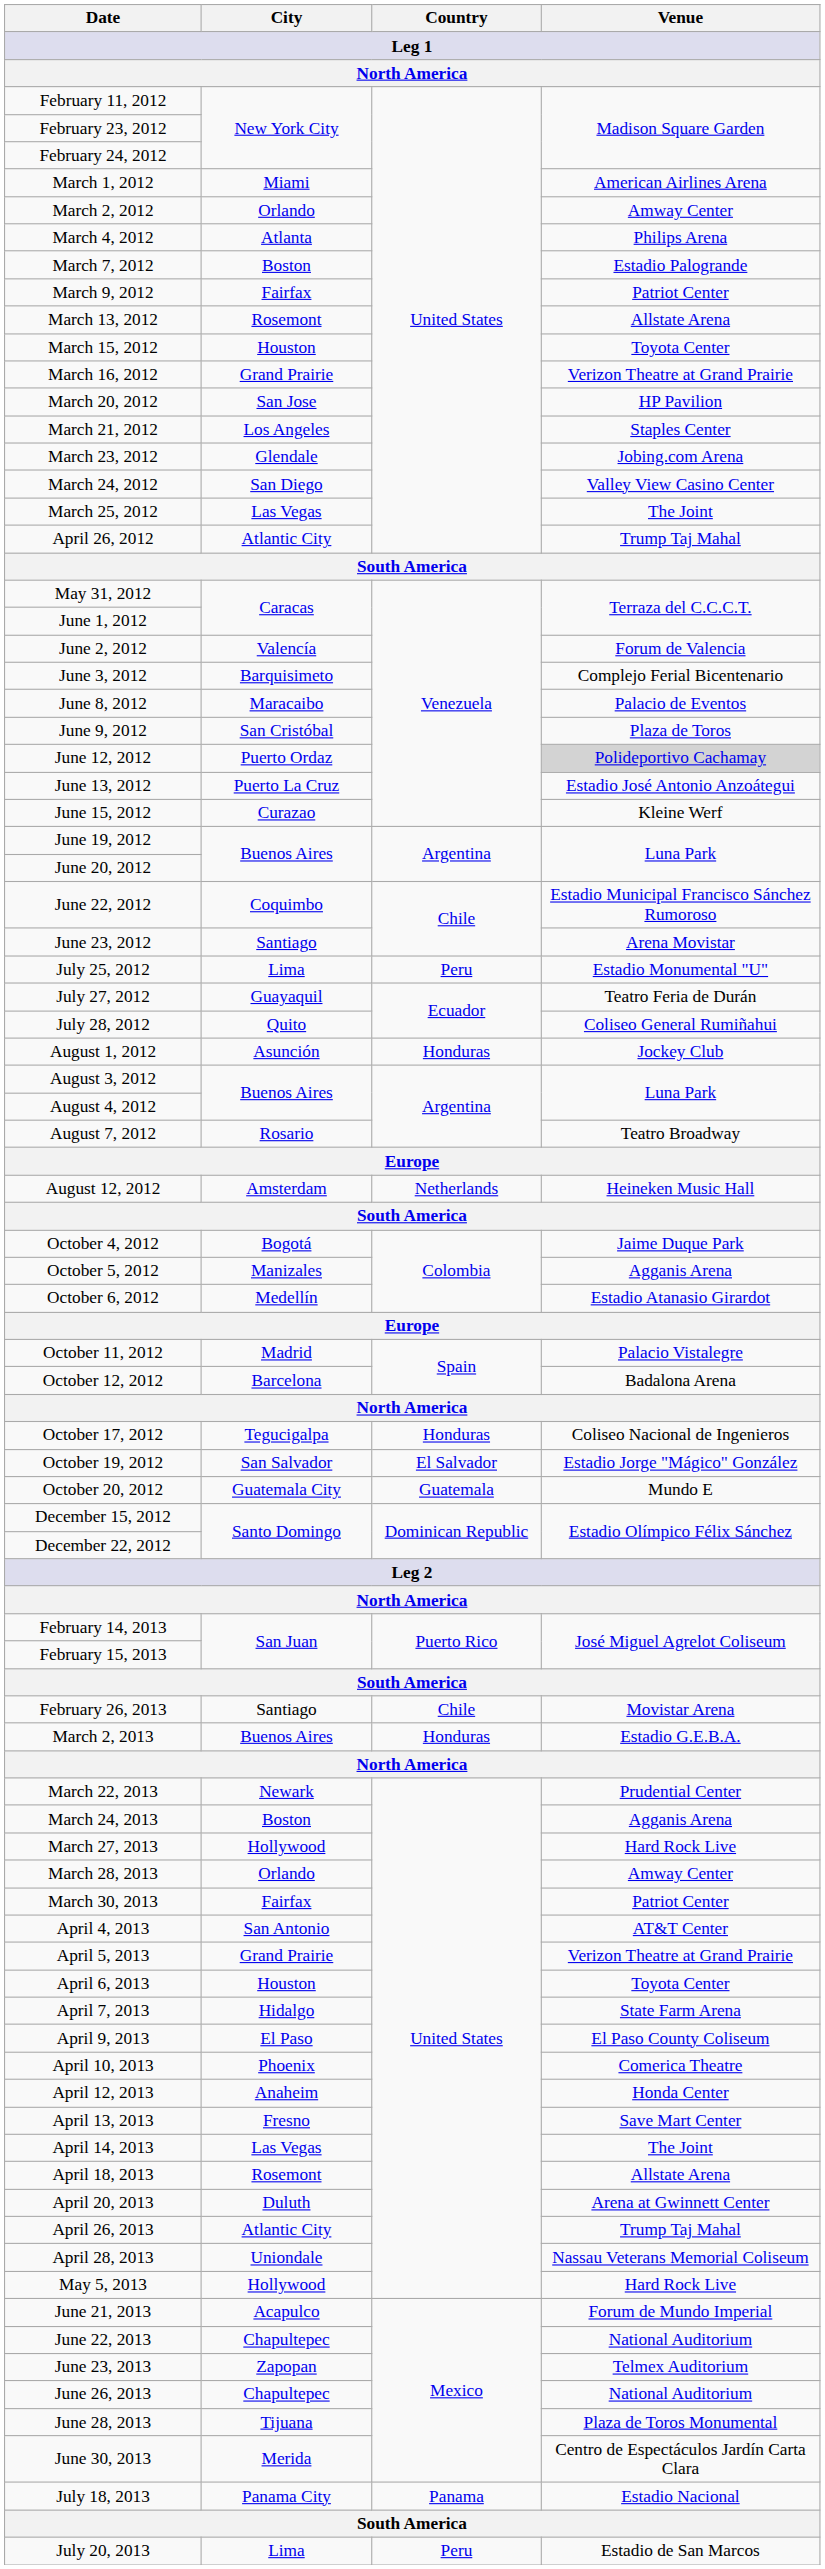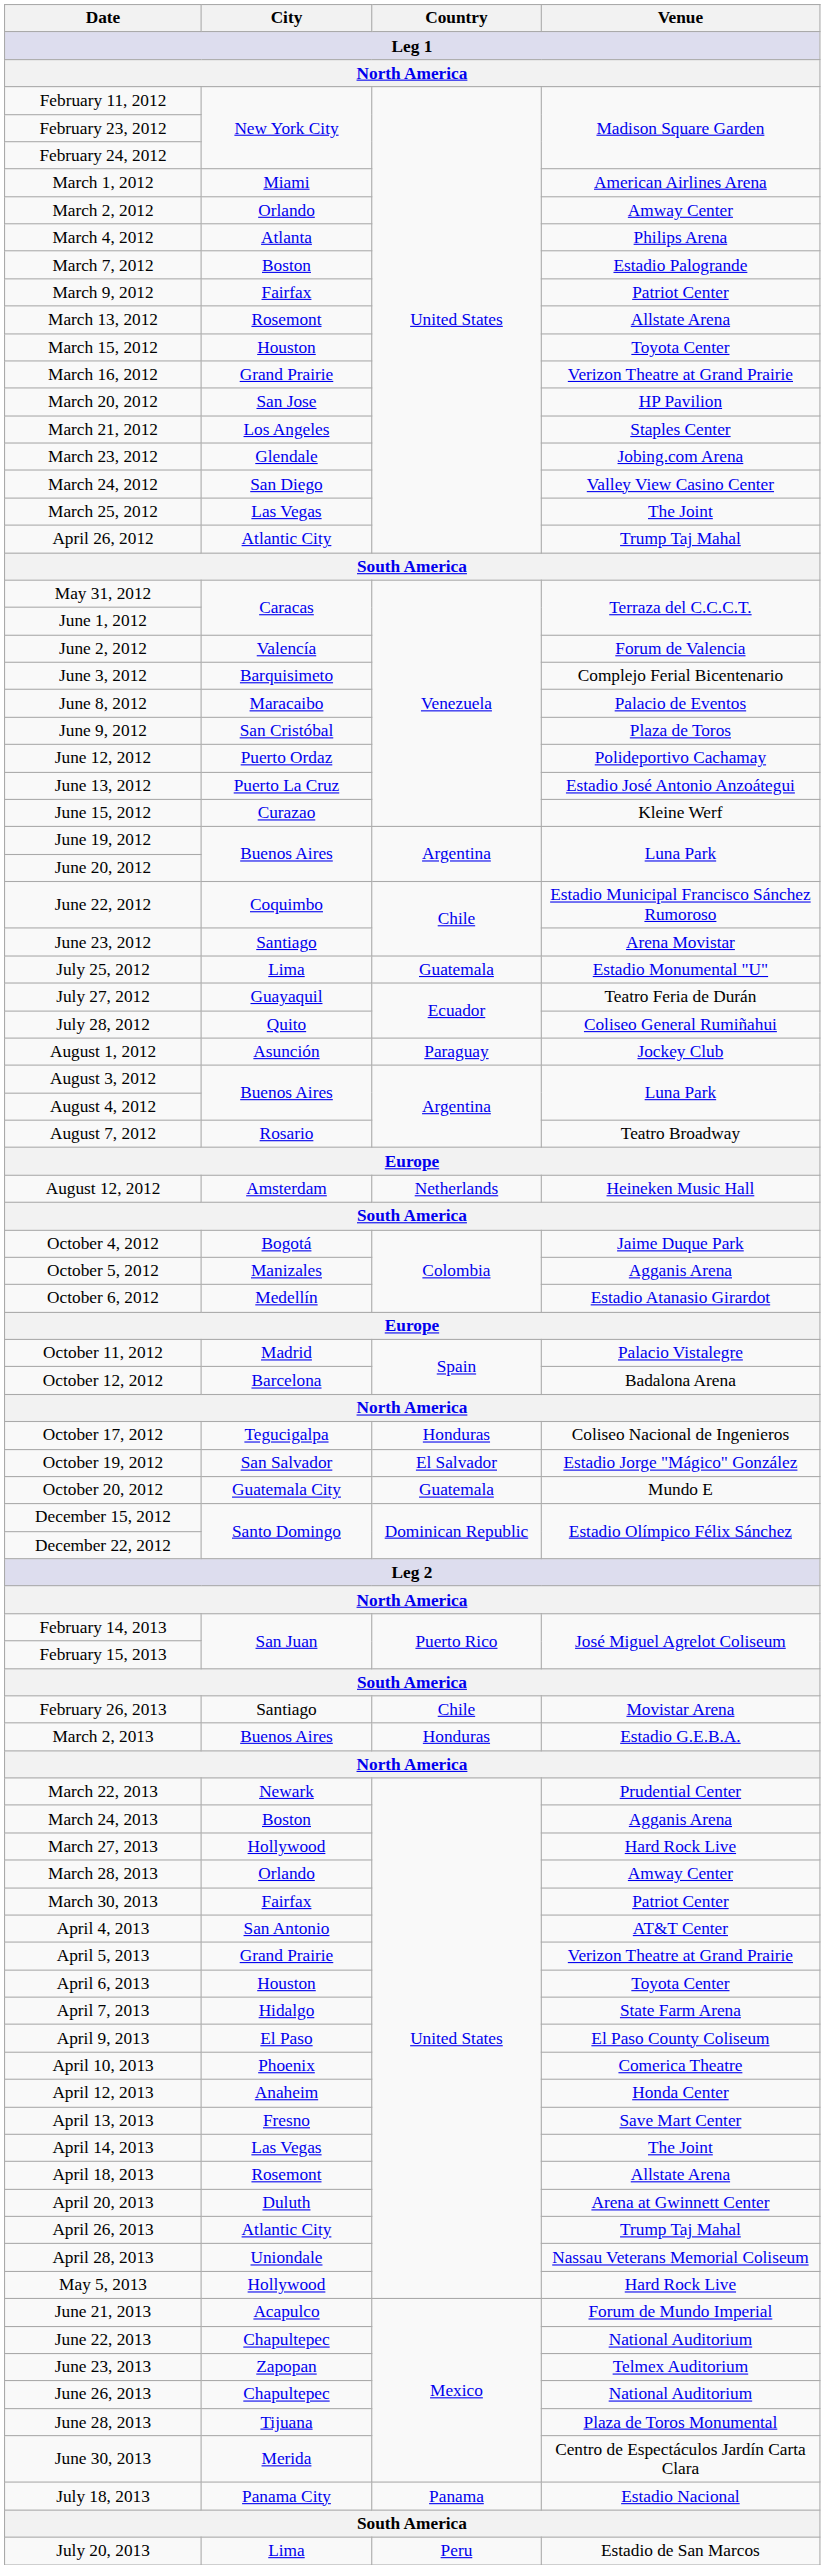June 12, 2012 | Venue / North America: lightgrey background -> no background
July 25, 2012 | Country / North America: Peru -> Guatemala
August 1, 2012 | Country / North America: Honduras -> Paraguay
